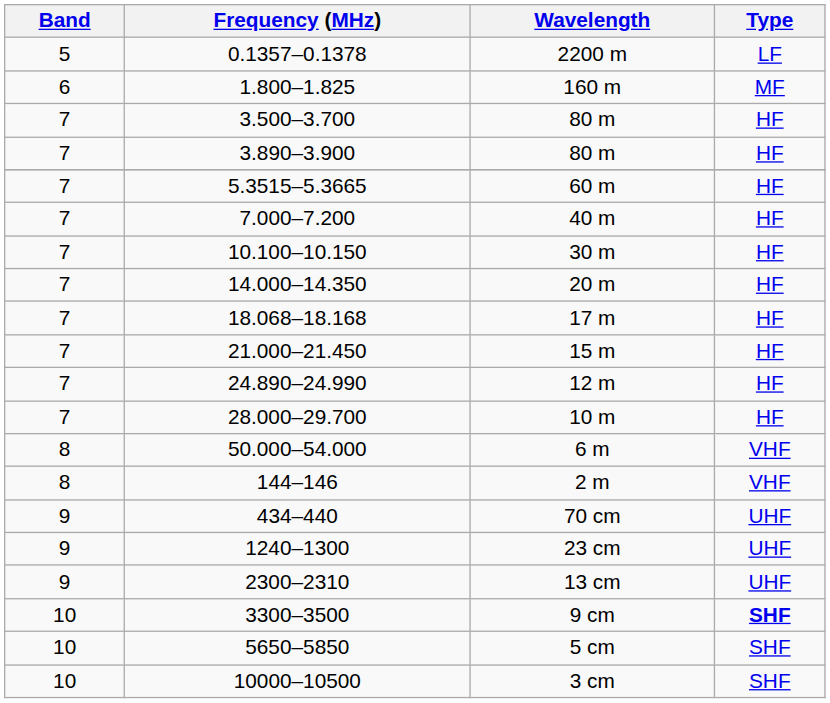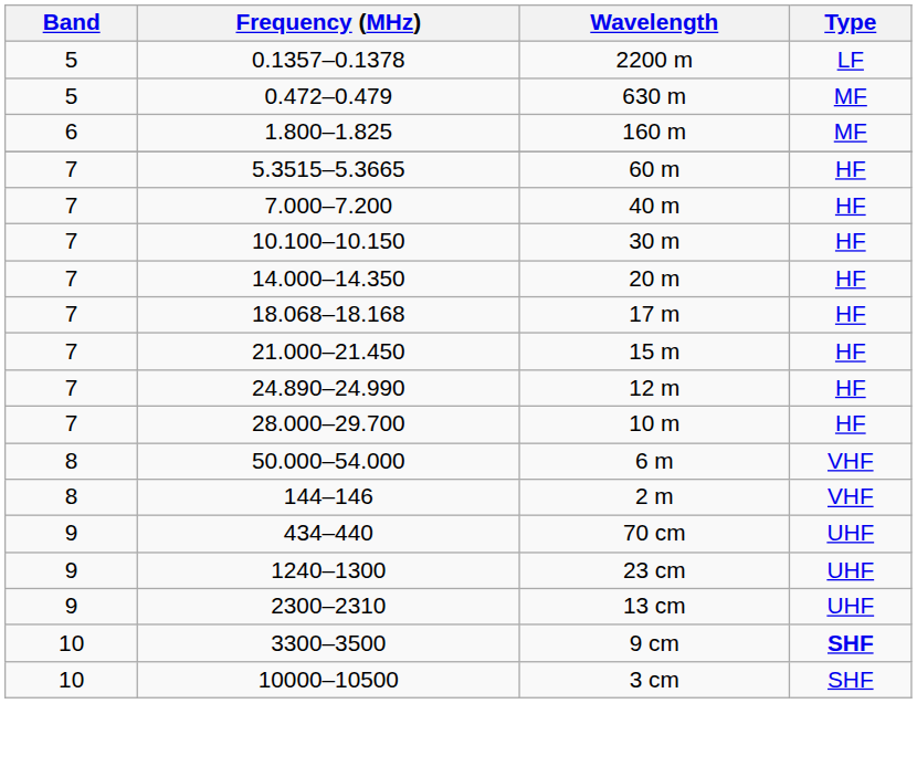+ row: 5 | 0.472–0.479 | 630 m | MF
- row: 7 | 3.500–3.700 | 80 m | HF
- row: 7 | 3.890–3.900 | 80 m | HF
- row: 10 | 5650–5850 | 5 cm | SHF
